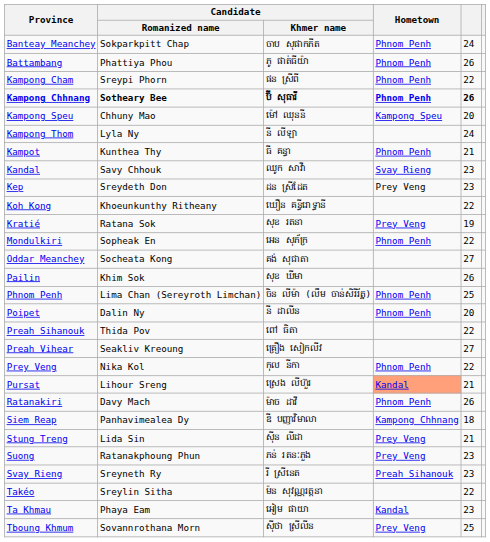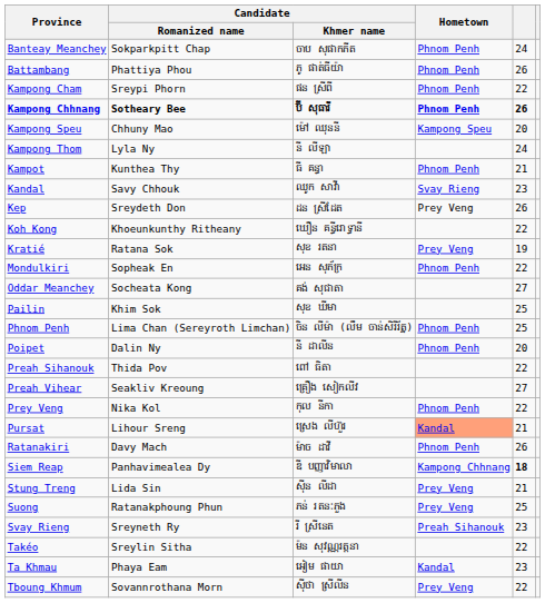Kep | column 5: 23 -> 26
Pailin | column 5: 26 -> 25
Siem Reap | column 5: normal -> bold
Suong | column 5: 23 -> 25
Tboung Khmum | column 5: 25 -> 22
